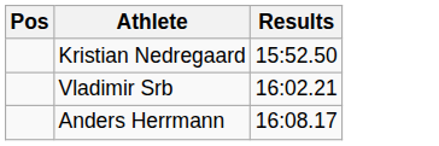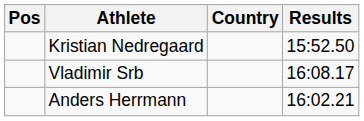+ column: Country
Vladimir Srb | Results: 16:02.21 -> 16:08.17
Anders Herrmann | Results: 16:08.17 -> 16:02.21
